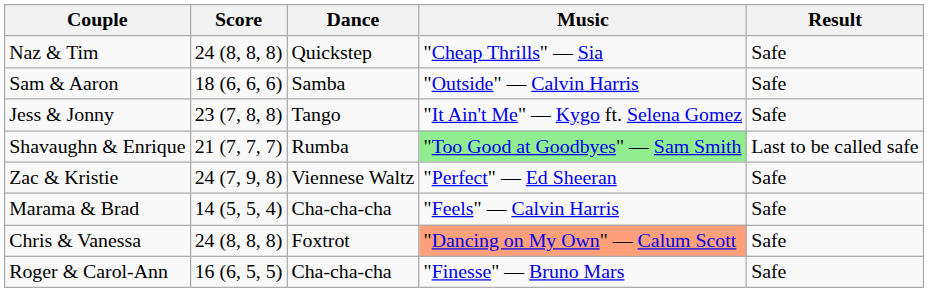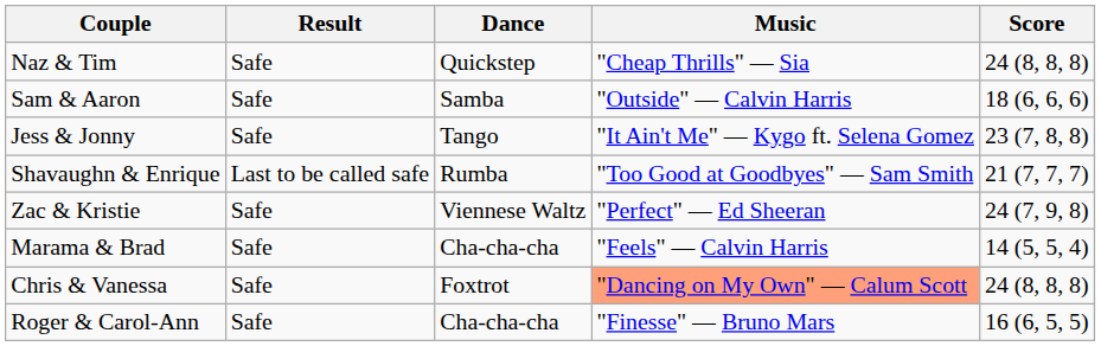columns swapped: Score <-> Result
Shavaughn & Enrique | Music: lightgreen background -> no background
